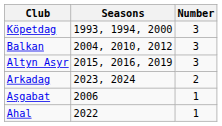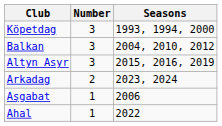columns swapped: Number <-> Seasons
